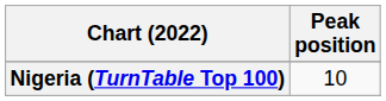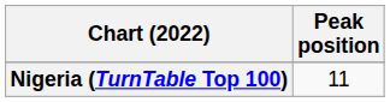Nigeria (TurnTable Top 100) | Peak position: 10 -> 11
